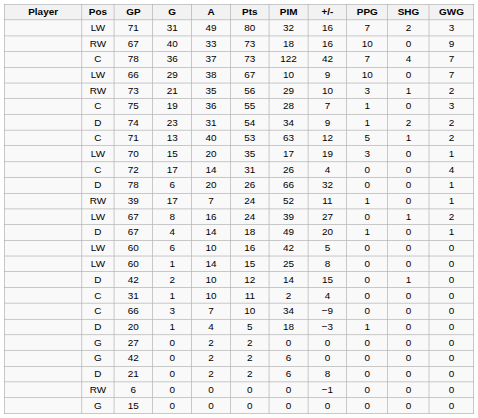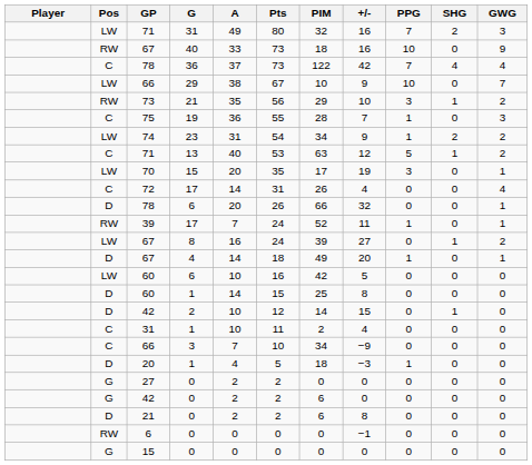78 / 36 | GWG: 7 -> 4
74 | Pos: D -> LW
60 / 1 | Pos: LW -> D
